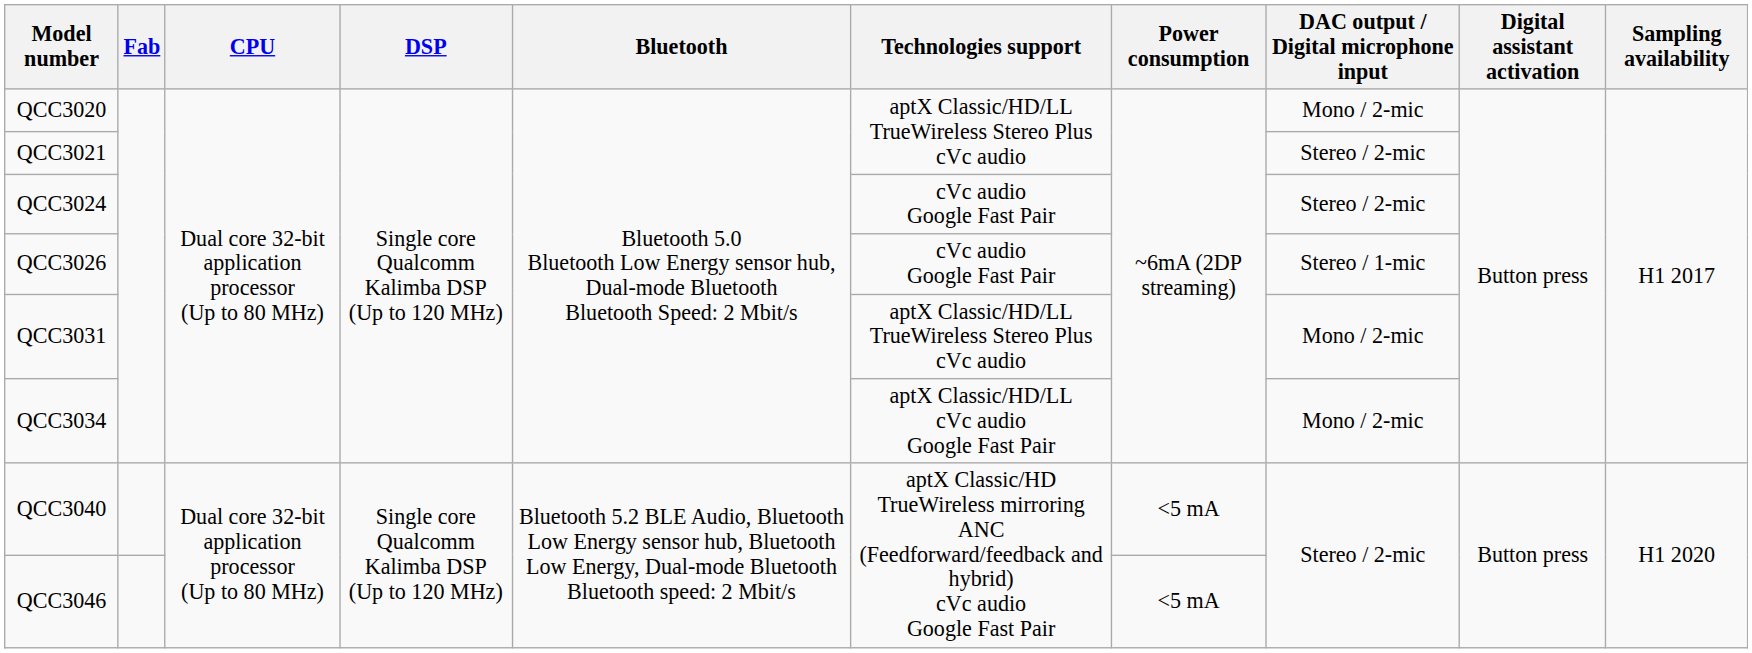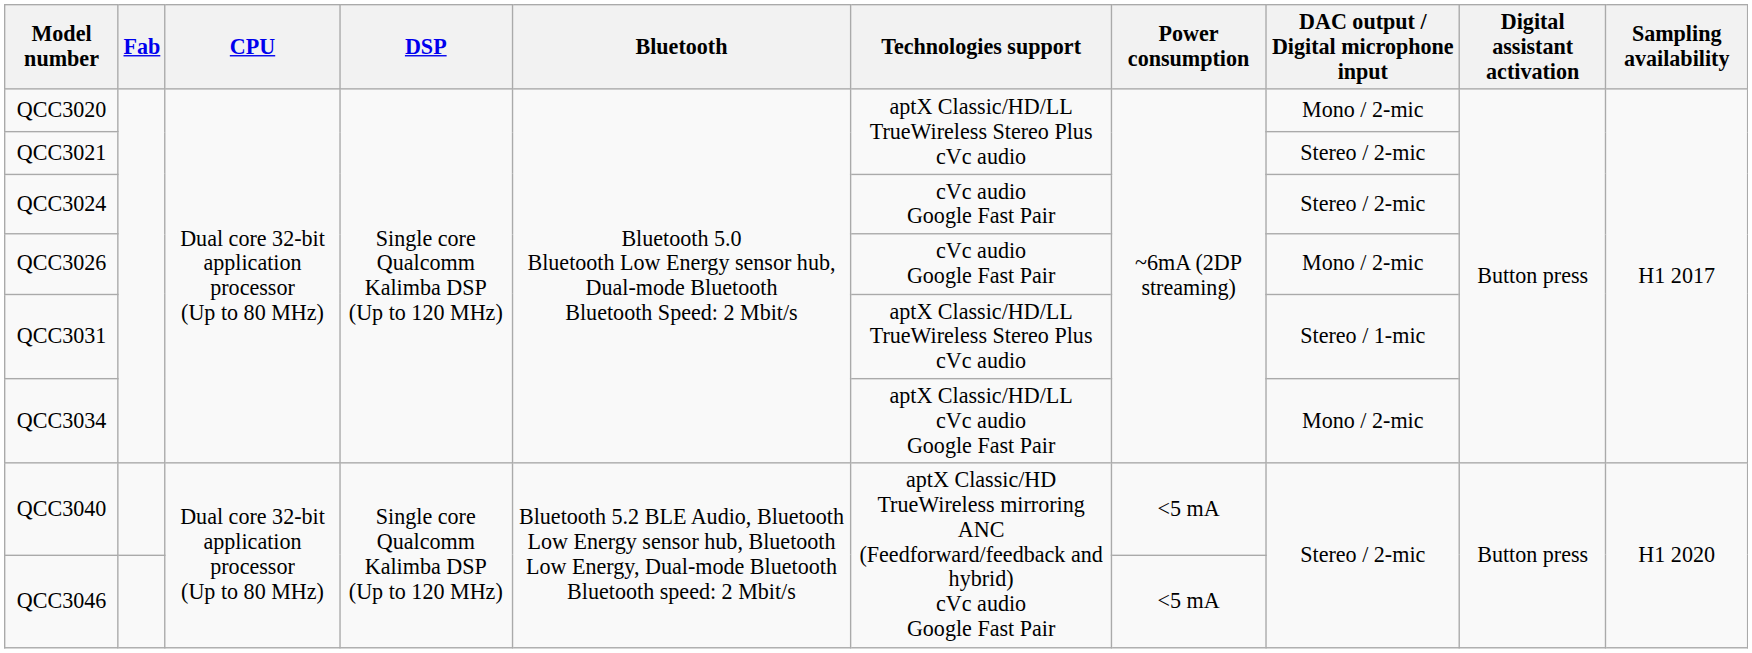QCC3026 | DAC output / Digital microphone input: Stereo / 1-mic -> Mono / 2-mic
QCC3031 | DAC output / Digital microphone input: Mono / 2-mic -> Stereo / 1-mic
